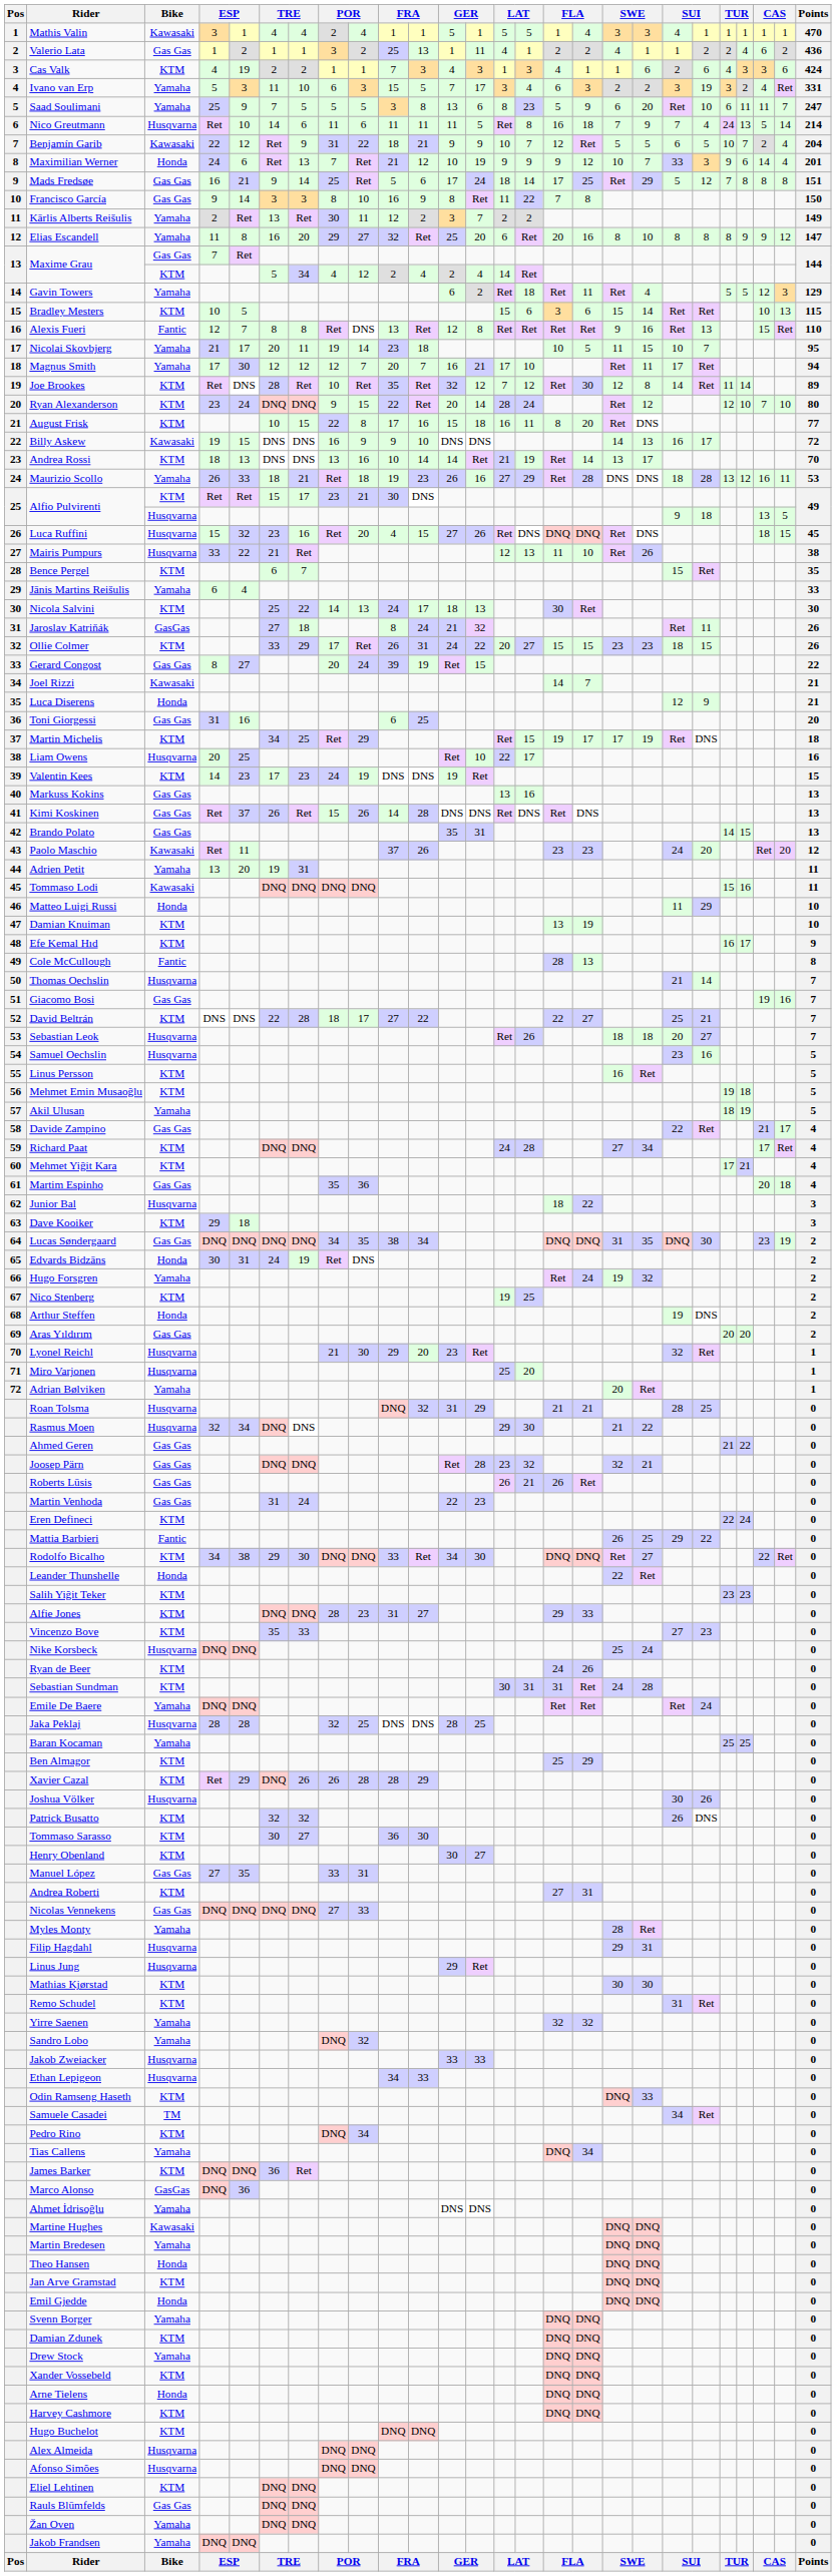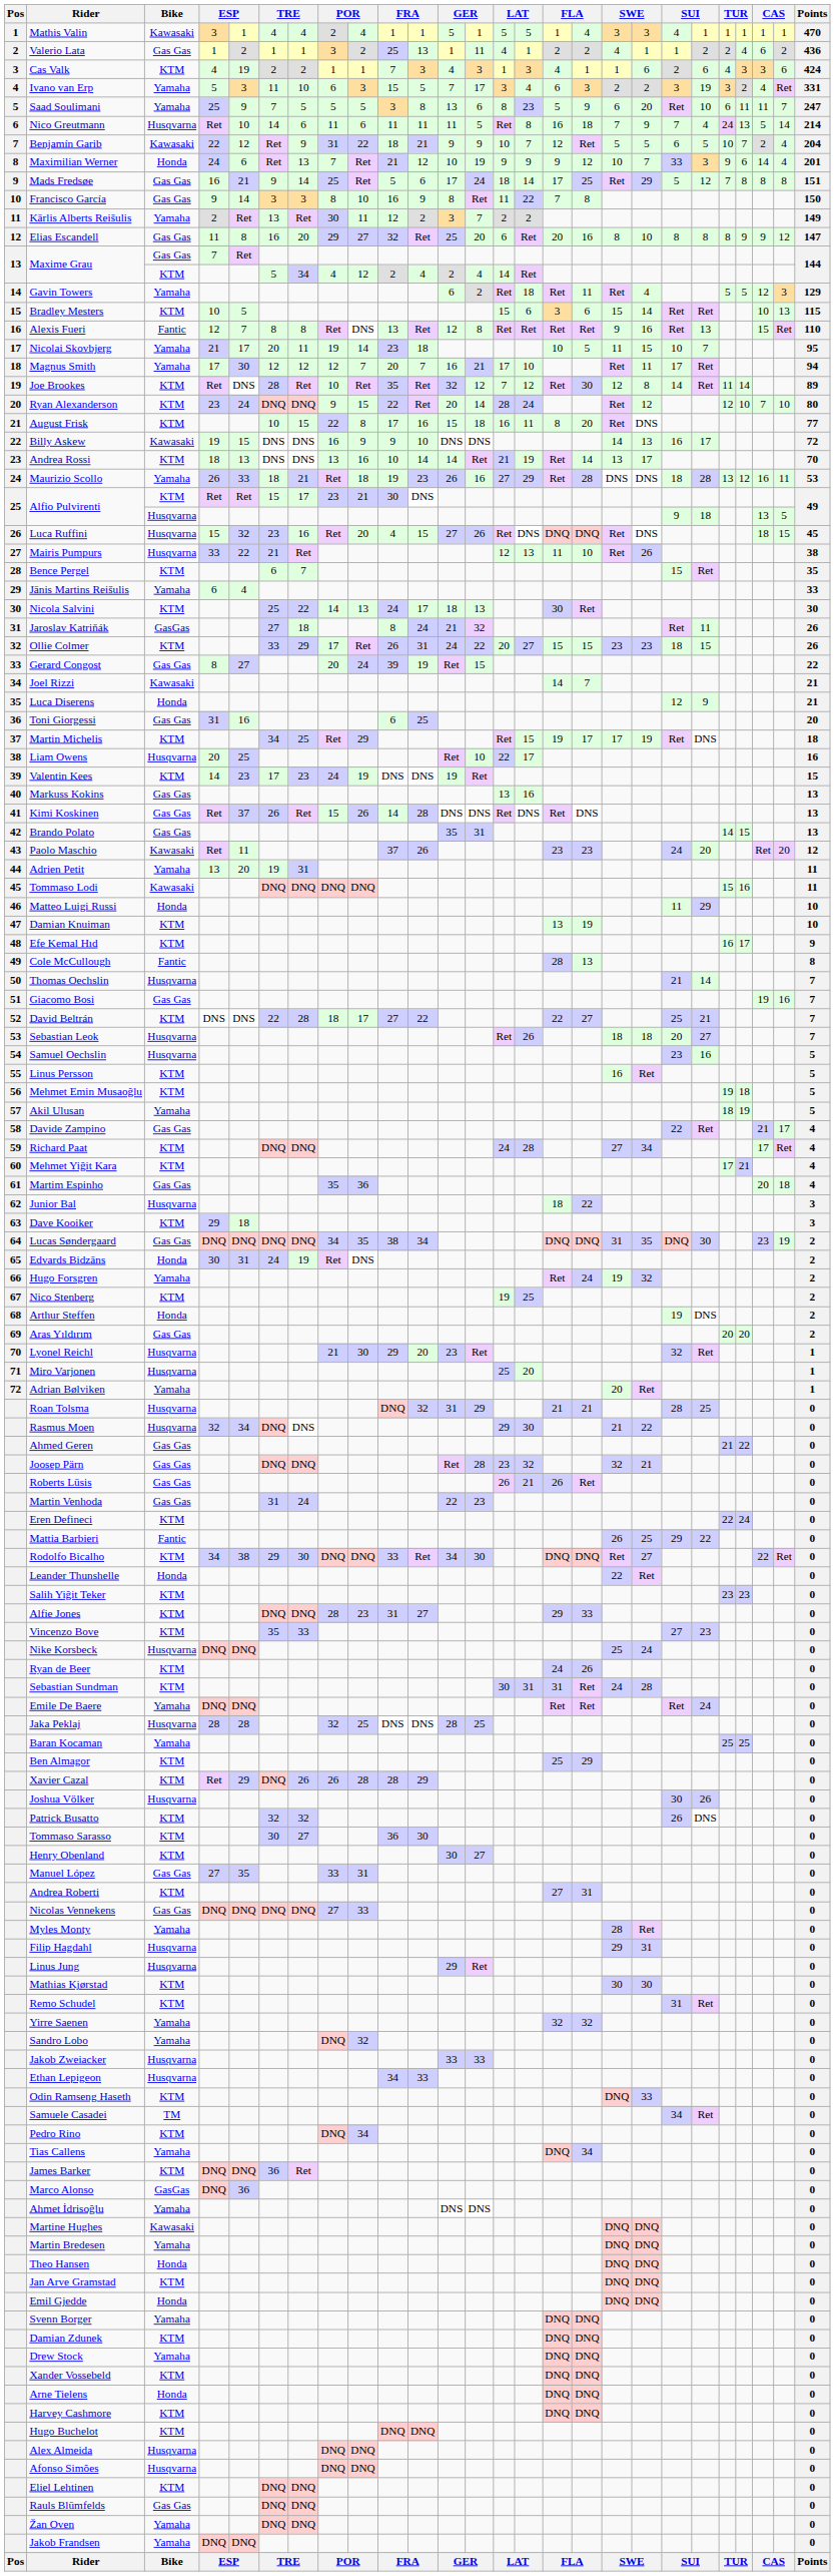Elias Escandell | Bike: Yamaha -> Gas Gas
